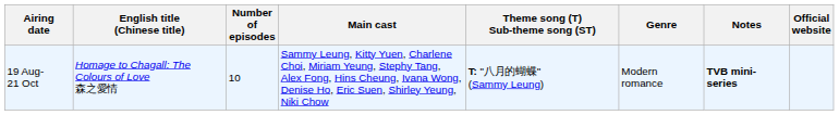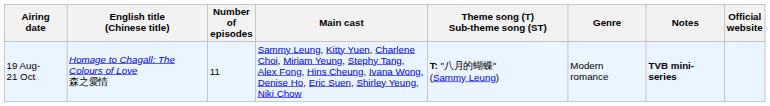19 Aug- 21 Oct | Number of episodes: 10 -> 11
